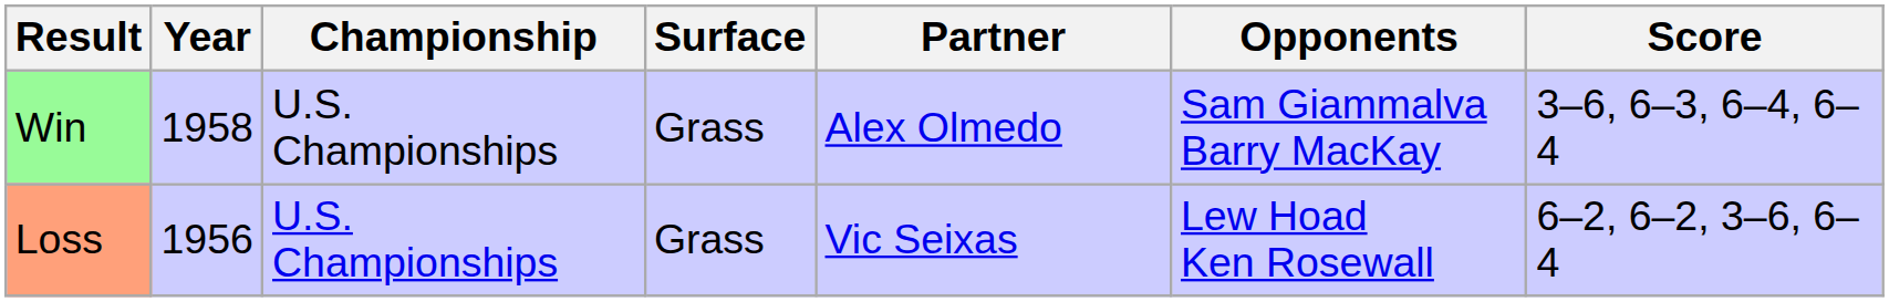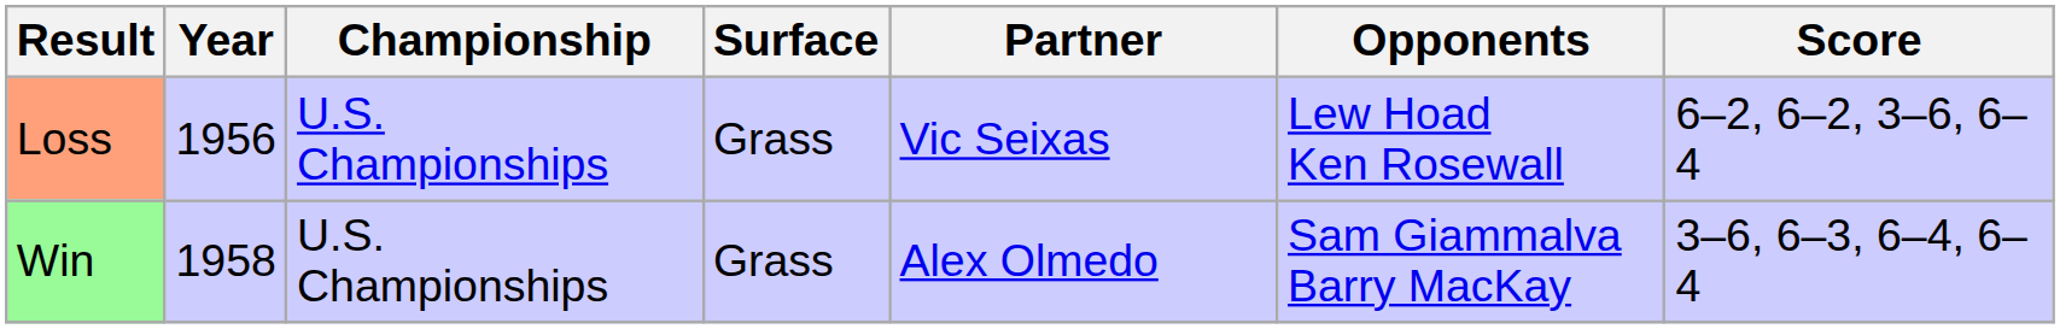rows swapped: Loss <-> Win
